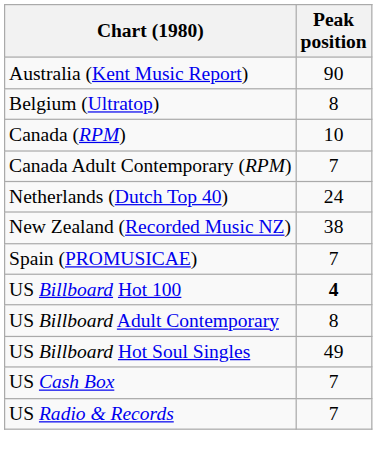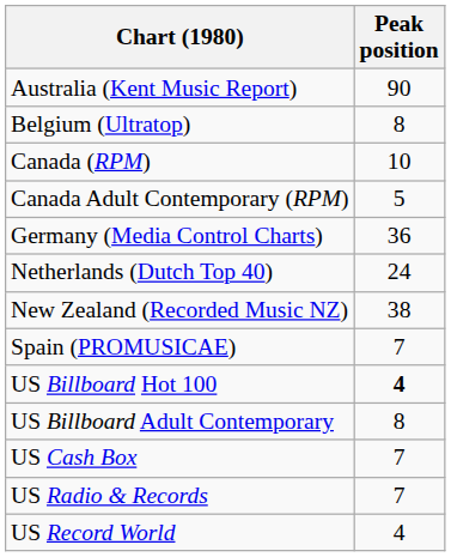Canada Adult Contemporary (RPM) | Peak position: 7 -> 5
+ row: Germany (Media Control Charts) | 36
- row: US Billboard Hot Soul Singles | 49
+ row: US Record World | 4
